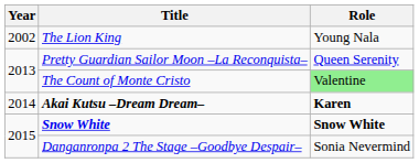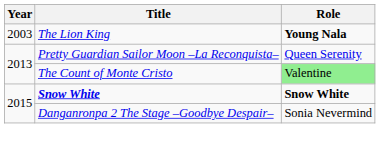The Lion King | Year: 2002 -> 2003
The Lion King | Role: normal -> bold
- row: 2014 | Akai Kutsu –Dream Dream– | Karen
